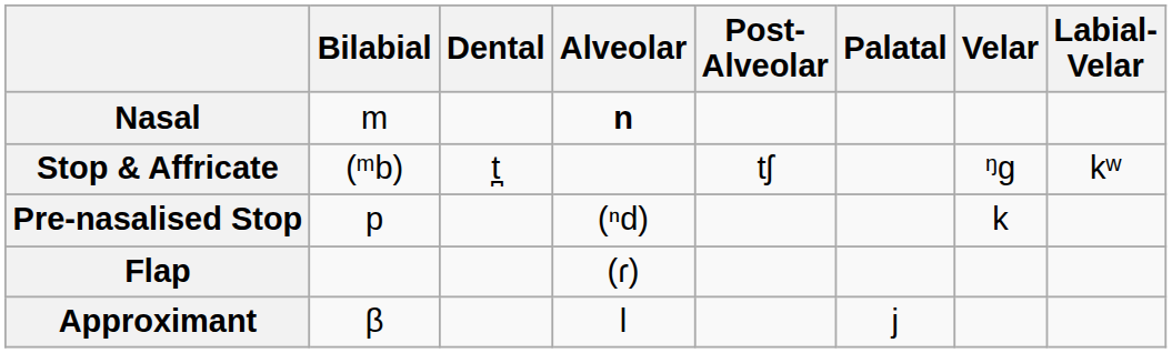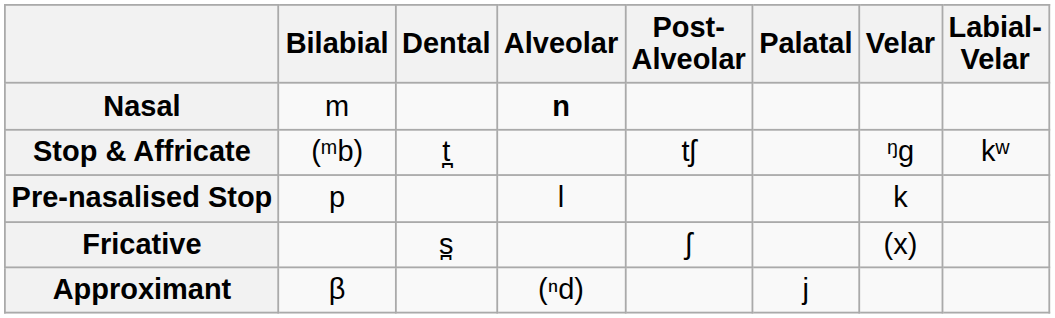Pre-nasalised Stop | Alveolar: (ⁿd) -> l
+ row: Fricative | s̪ | ʃ | (x)
- row: Flap | (ɾ)
Approximant | Alveolar: l -> (ⁿd)
